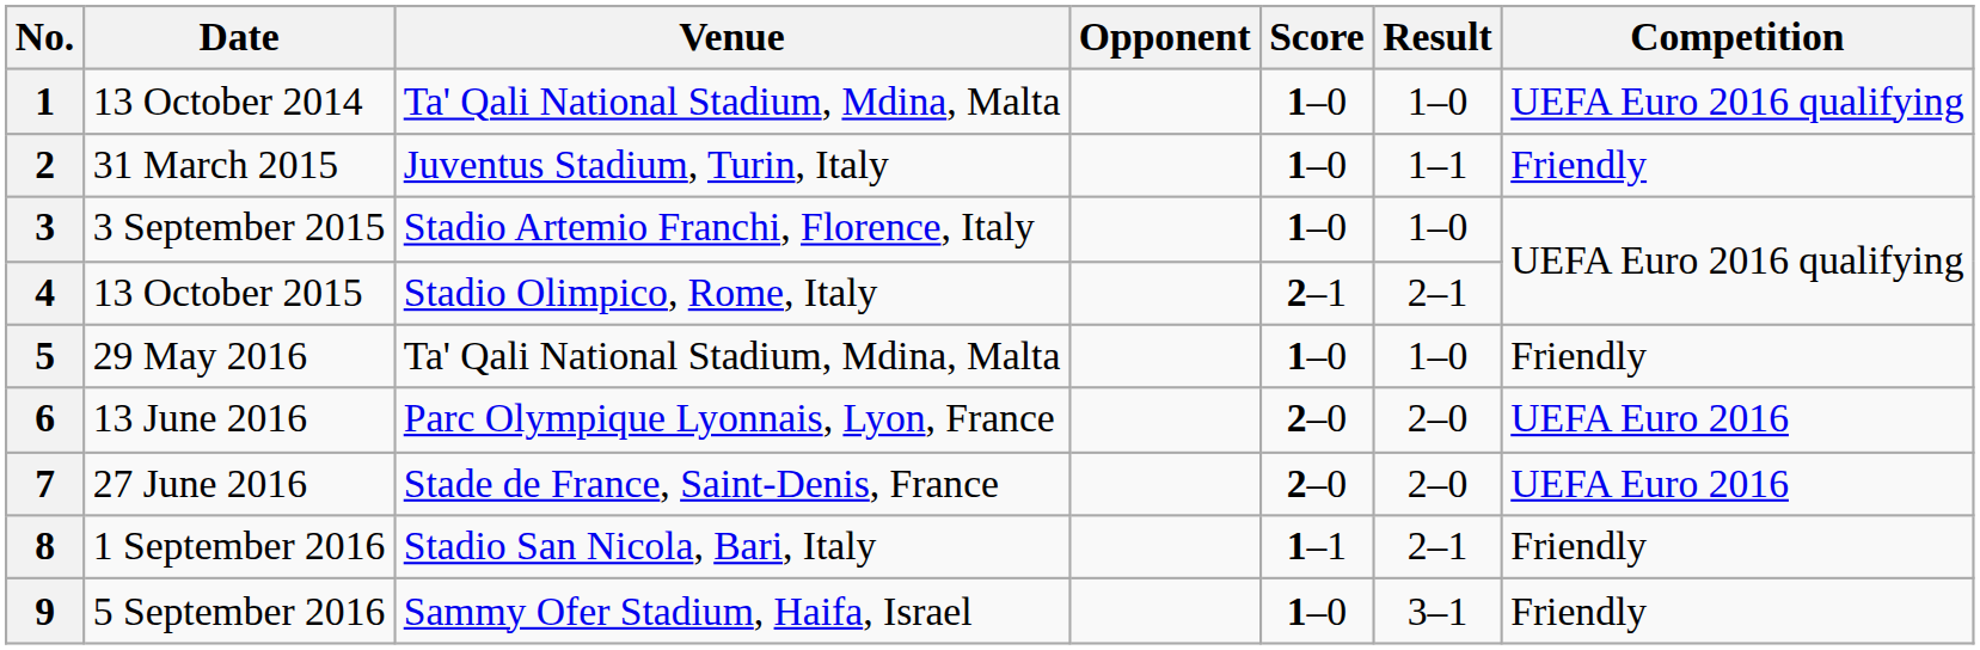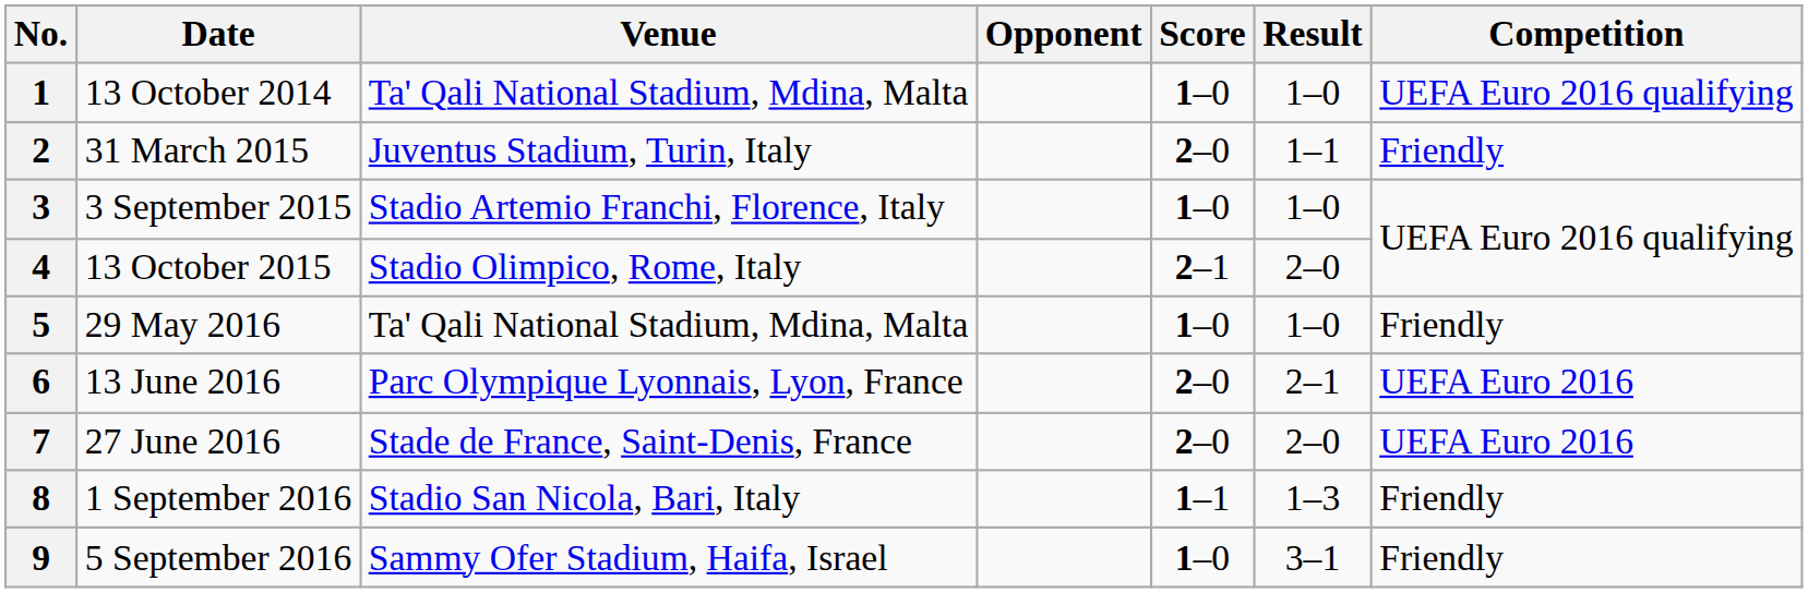2 | Score: 1–0 -> 2–0
4 | Result: 2–1 -> 2–0
6 | Result: 2–0 -> 2–1
8 | Result: 2–1 -> 1–3
